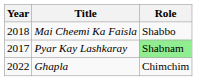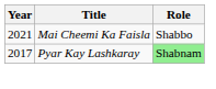Mai Cheemi Ka Faisla | Year: 2018 -> 2021
- row: 2022 | Ghapla | Chimchim
